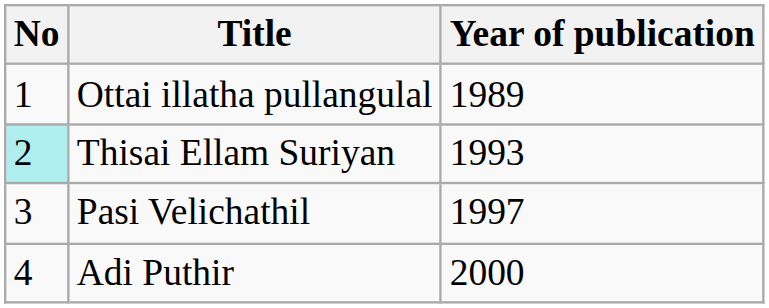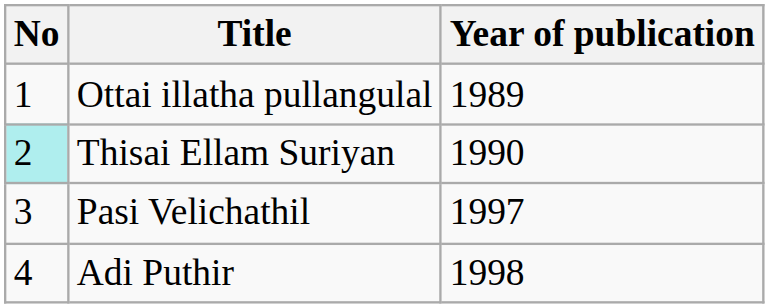Thisai Ellam Suriyan | Year of publication: 1993 -> 1990
Adi Puthir | Year of publication: 2000 -> 1998
